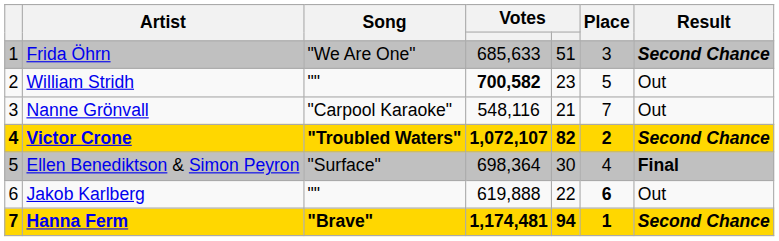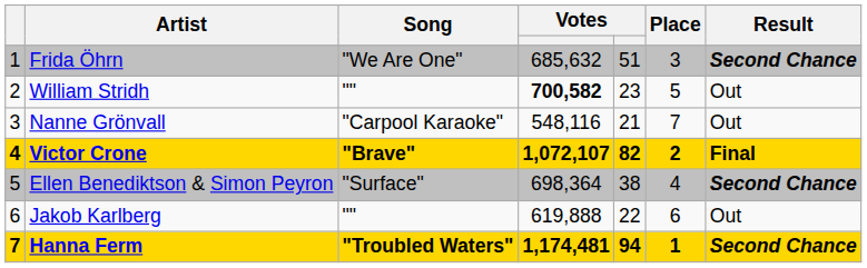Frida Öhrn | column 4: 685,633 -> 685,632
Victor Crone | Song: "Troubled Waters" -> "Brave"
Victor Crone | Result: Second Chance -> Final
Ellen Benediktson & Simon Peyron | column 5: 30 -> 38
Ellen Benediktson & Simon Peyron | Result: Final -> Second Chance
Jakob Karlberg | Place: bold -> normal
Hanna Ferm | Song: "Brave" -> "Troubled Waters"
